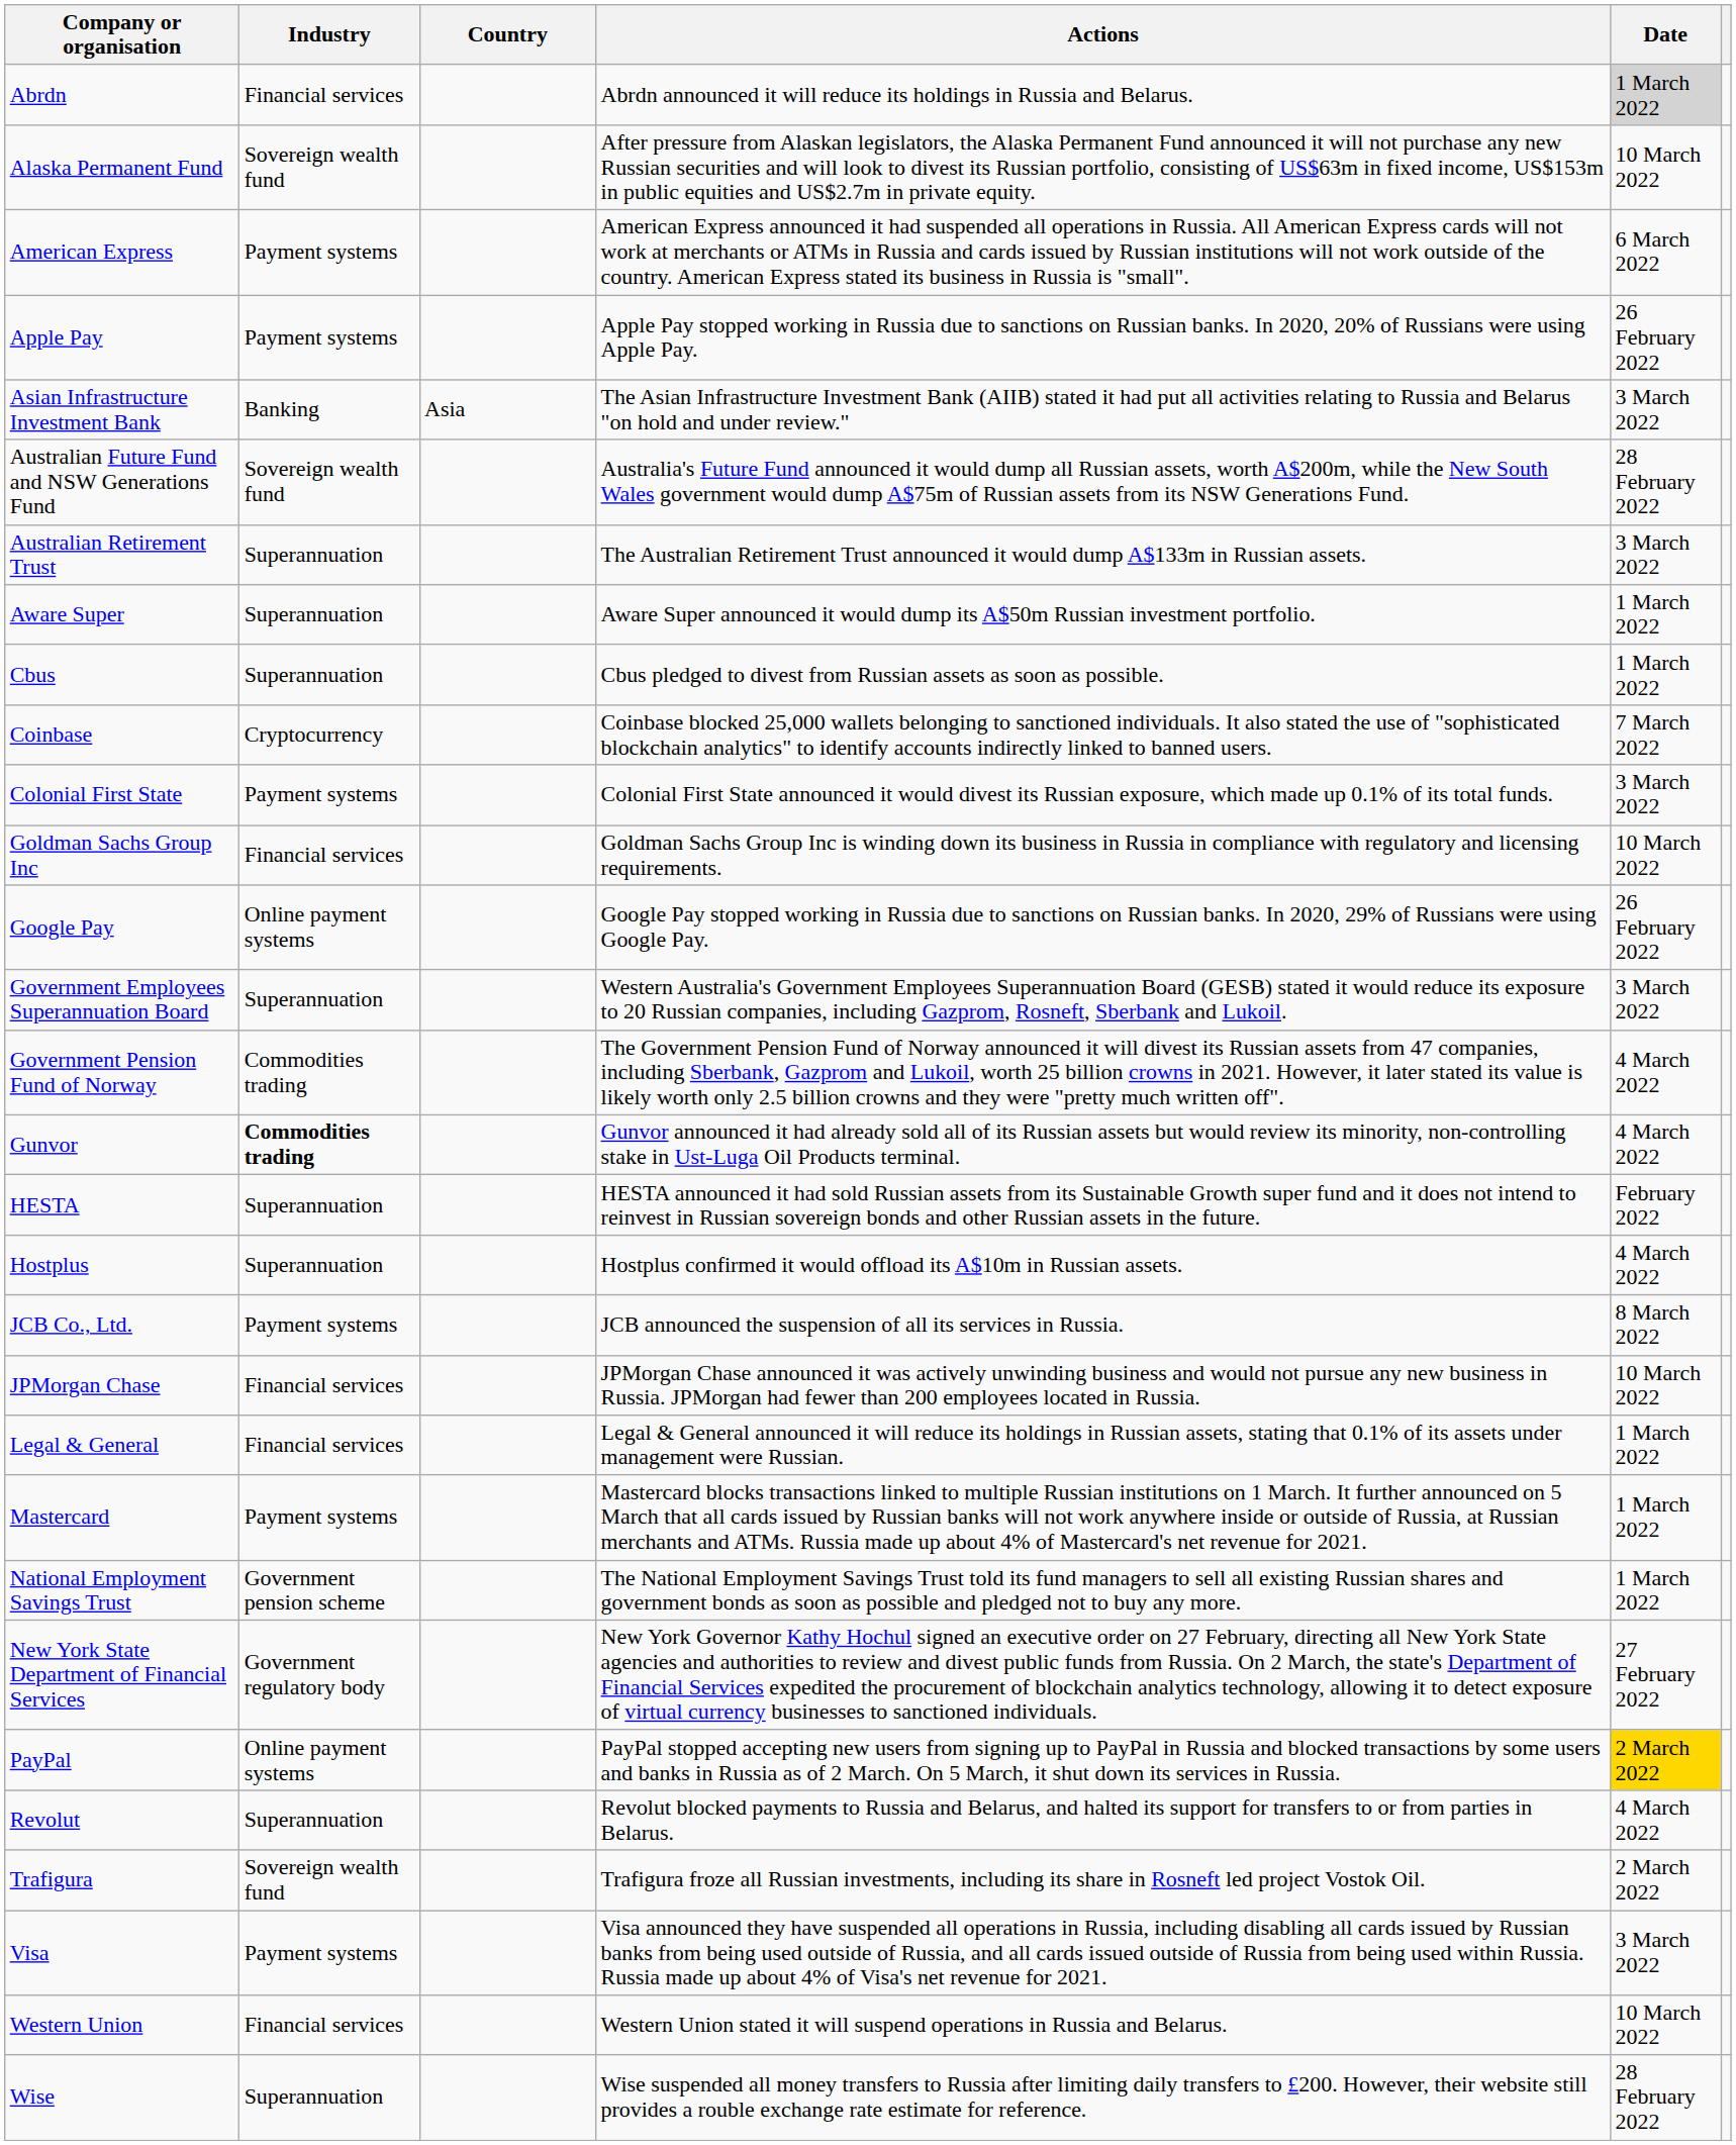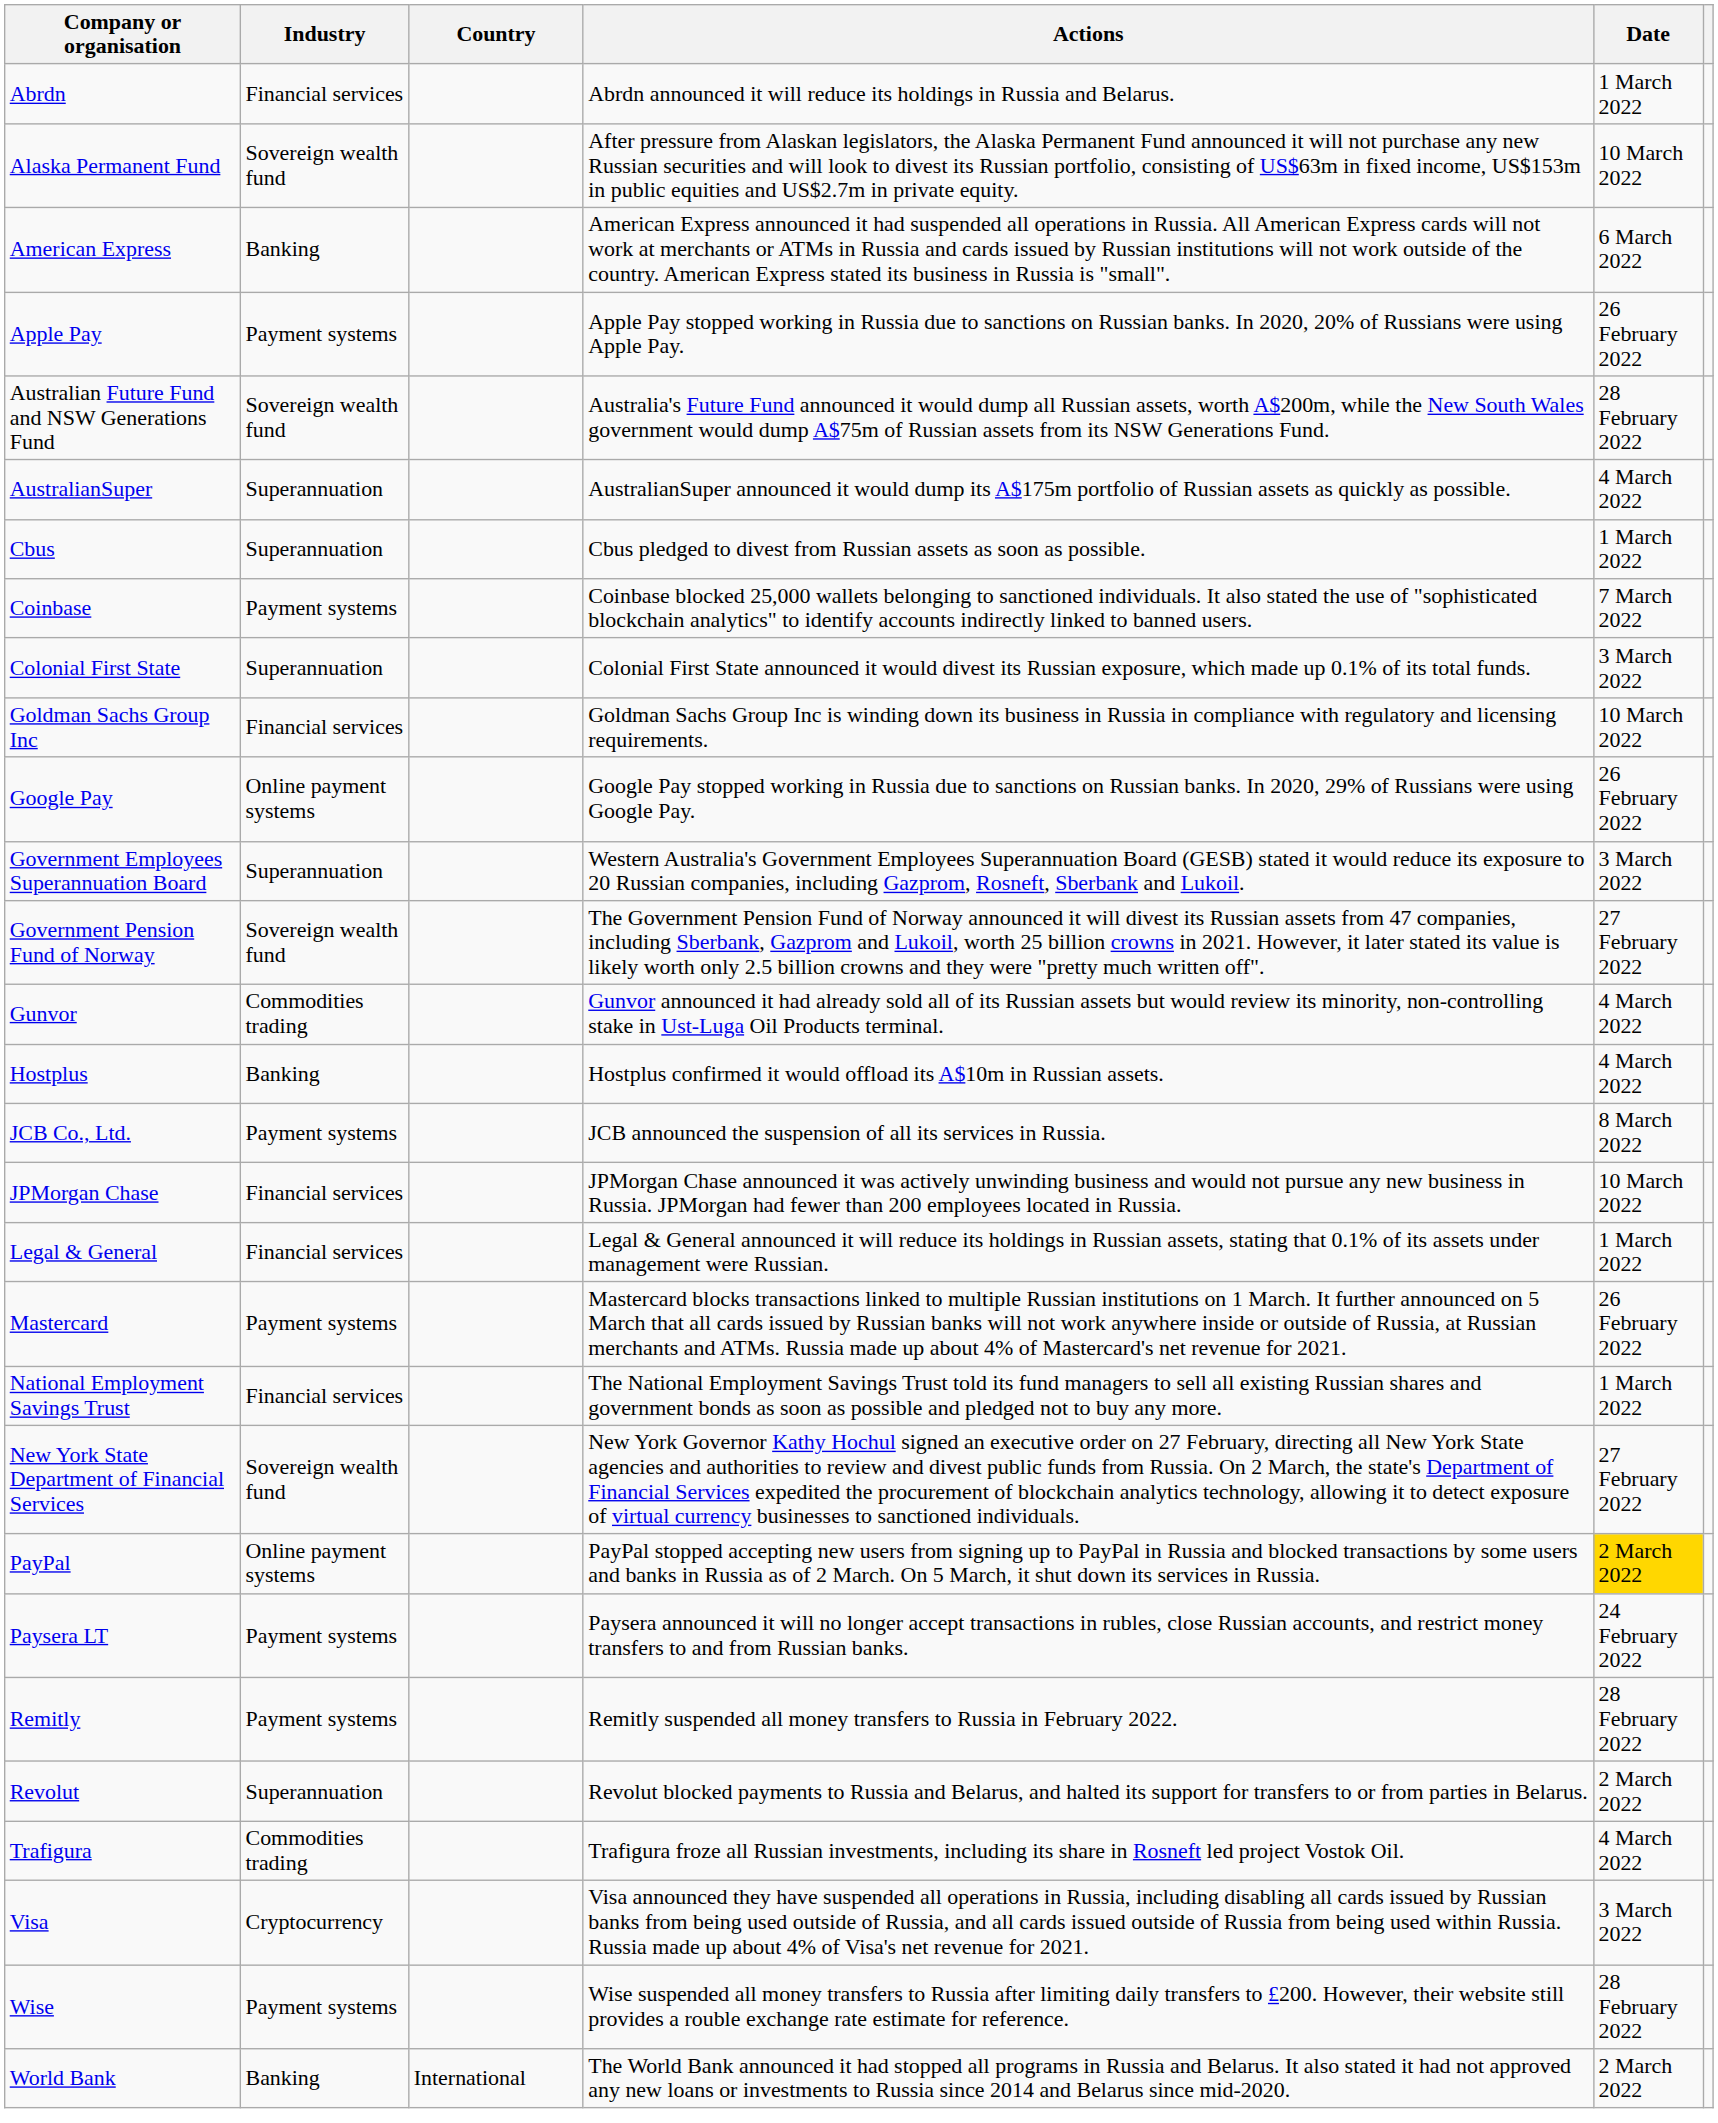Abrdn | Date: lightgrey background -> no background
American Express | Industry: Payment systems -> Banking
- row: Asian Infrastructure Investment Bank | Banking | Asia | The Asian Infrastructure Investment Bank (AIIB) stated it had put all activities relating to Russia and Belarus "on hold and under review." | 3 March 2022
- row: Australian Retirement Trust | Superannuation | The Australian Retirement Trust announced it would dump A$133m in Russian assets. | 3 March 2022
+ row: AustralianSuper | Superannuation | AustralianSuper announced it would dump its A$175m portfolio of Russian assets as quickly as possible. | 4 March 2022
- row: Aware Super | Superannuation | Aware Super announced it would dump its A$50m Russian investment portfolio. | 1 March 2022
Coinbase | Industry: Cryptocurrency -> Payment systems
Colonial First State | Industry: Payment systems -> Superannuation
Government Pension Fund of Norway | Industry: Commodities trading -> Sovereign wealth fund
Government Pension Fund of Norway | Date: 4 March 2022 -> 27 February 2022
Gunvor | Industry: bold -> normal
- row: HESTA | Superannuation | HESTA announced it had sold Russian assets from its Sustainable Growth super fund and it does not intend to reinvest in Russian sovereign bonds and other Russian assets in the future. | February 2022
Hostplus | Industry: Superannuation -> Banking
Mastercard | Date: 1 March 2022 -> 26 February 2022
National Employment Savings Trust | Industry: Government pension scheme -> Financial services
New York State Department of Financial Services | Industry: Government regulatory body -> Sovereign wealth fund
+ row: Paysera LT | Payment systems | Paysera announced it will no longer accept transactions in rubles, close Russian accounts, and restrict money transfers to and from Russian banks. | 24 February 2022
+ row: Remitly | Payment systems | Remitly suspended all money transfers to Russia in February 2022. | 28 February 2022
Revolut | Date: 4 March 2022 -> 2 March 2022
Trafigura | Industry: Sovereign wealth fund -> Commodities trading
Trafigura | Date: 2 March 2022 -> 4 March 2022
Visa | Industry: Payment systems -> Cryptocurrency
- row: Western Union | Financial services | Western Union stated it will suspend operations in Russia and Belarus. | 10 March 2022
Wise | Industry: Superannuation -> Payment systems
+ row: World Bank | Banking | International | The World Bank announced it had stopped all programs in Russia and Belarus. It also stated it had not approved any new loans or investments to Russia since 2014 and Belarus since mid-2020. | 2 March 2022
